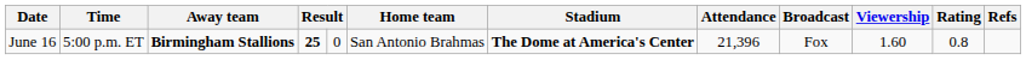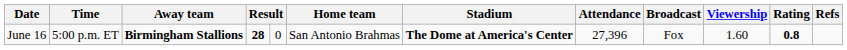June 16 | column 4: 25 -> 28
June 16 | Attendance: 21,396 -> 27,396
June 16 | Rating: normal -> bold
